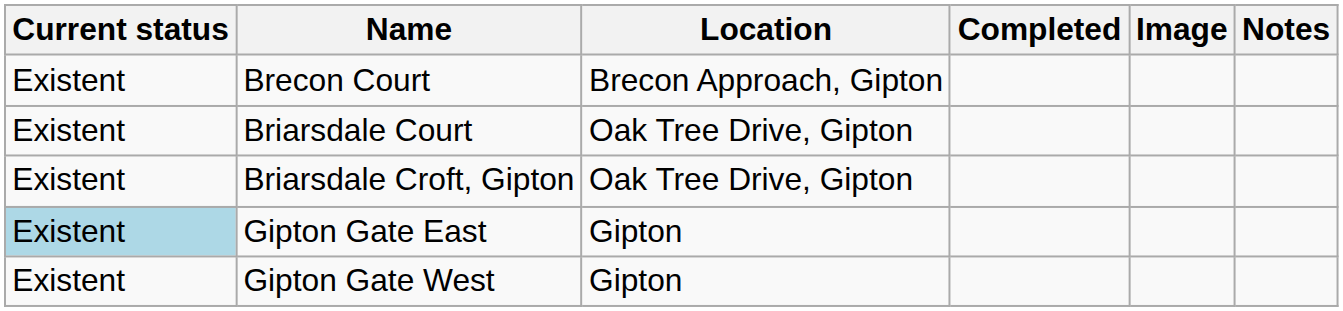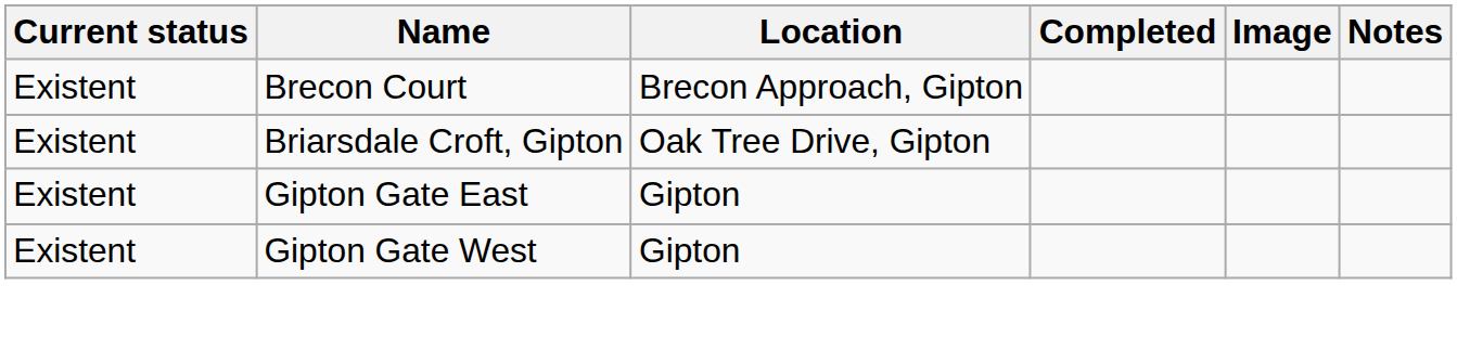- row: Existent | Briarsdale Court | Oak Tree Drive, Gipton
Gipton Gate East | Current status: lightblue background -> no background
